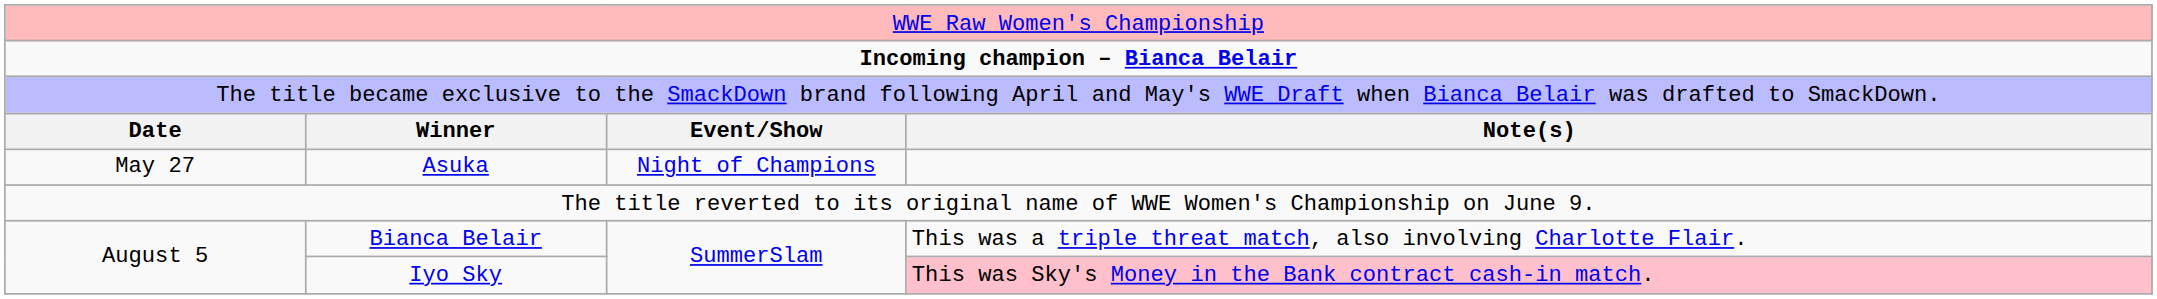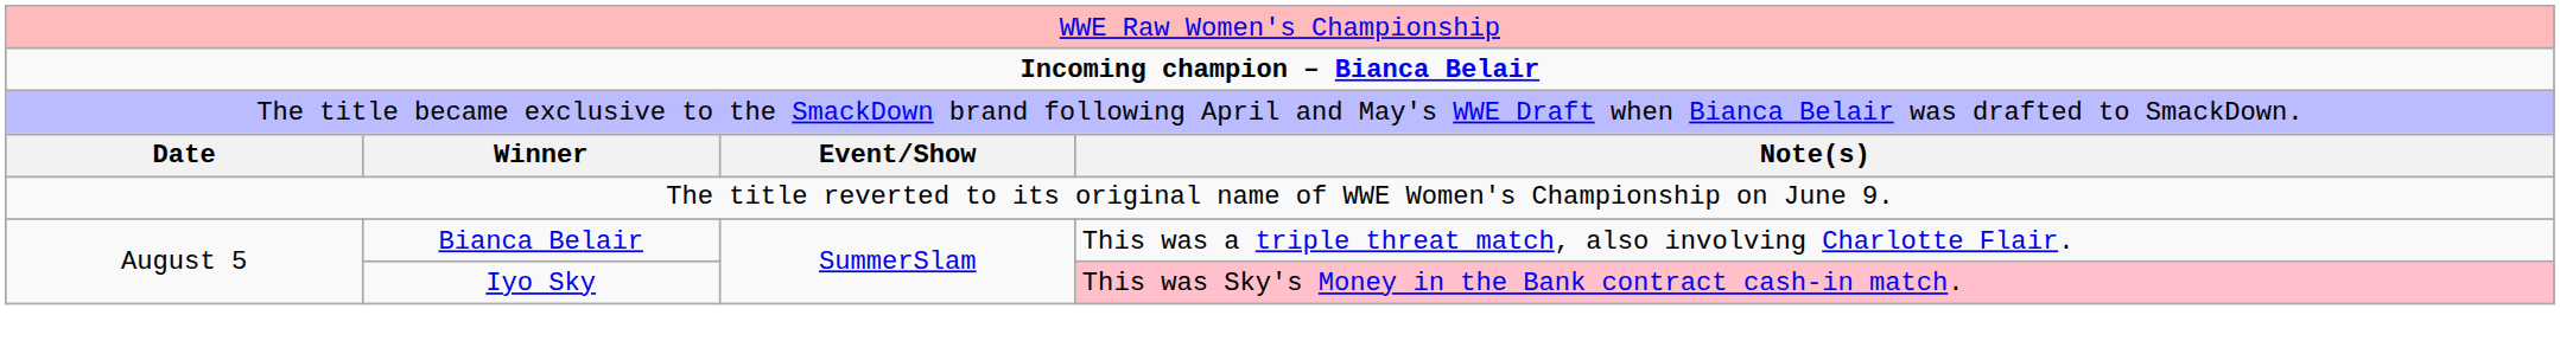- row: May 27 | Asuka | Night of Champions
